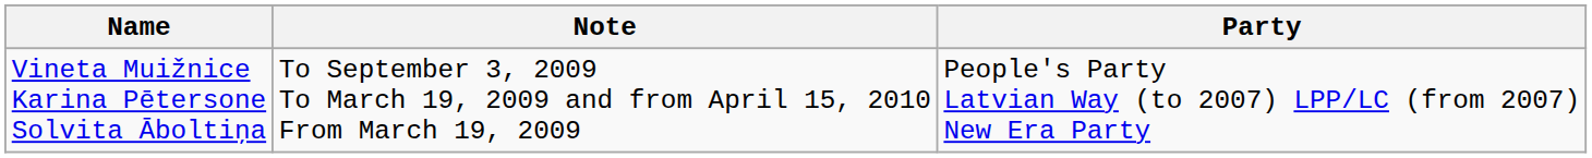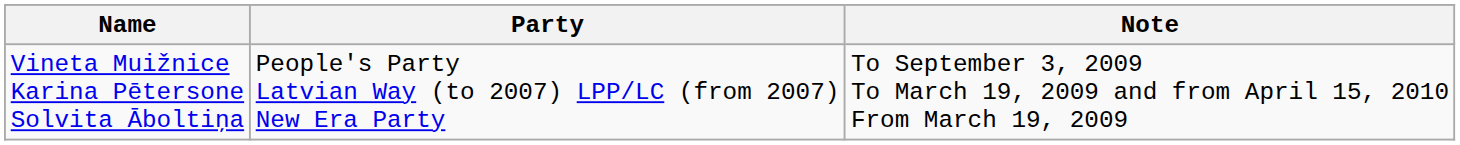columns swapped: Party <-> Note
